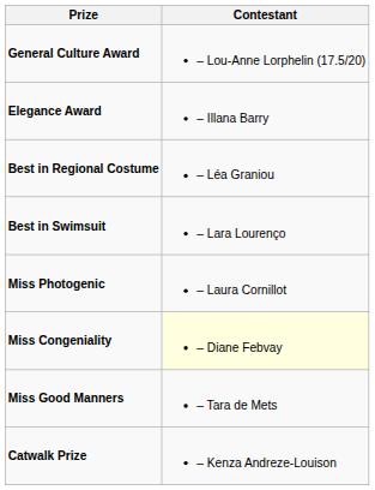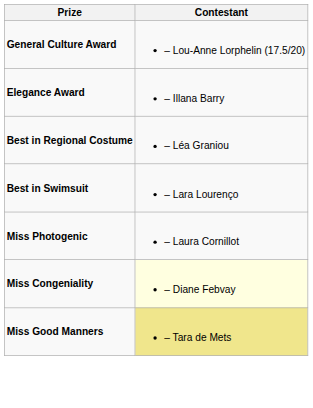Miss Good Manners | Contestant: no background -> khaki background
- row: Catwalk Prize | – Kenza Andreze-Louison
